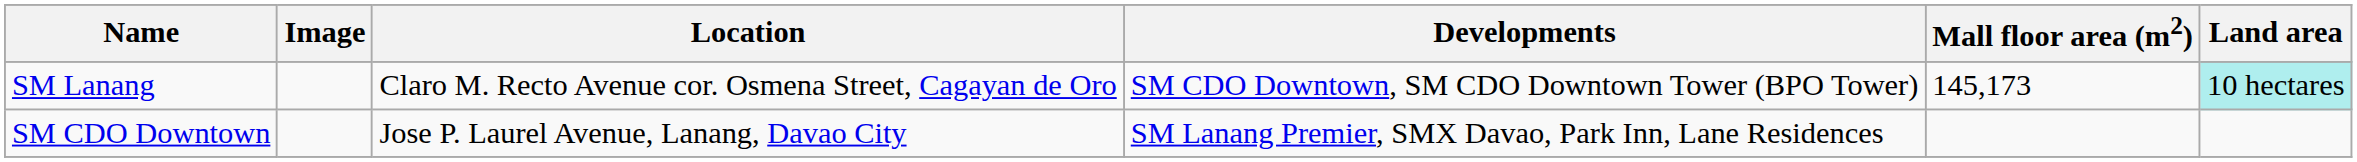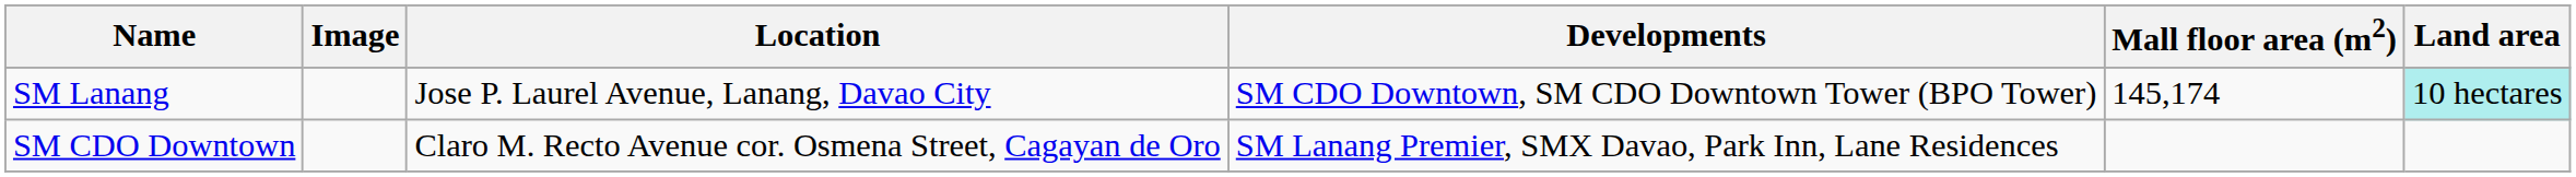SM Lanang | Location: Claro M. Recto Avenue cor. Osmena Street, Cagayan de Oro -> Jose P. Laurel Avenue, Lanang, Davao City
SM Lanang | Mall floor area (m2): 145,173 -> 145,174
SM CDO Downtown | Location: Jose P. Laurel Avenue, Lanang, Davao City -> Claro M. Recto Avenue cor. Osmena Street, Cagayan de Oro
